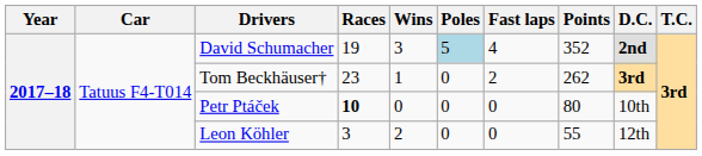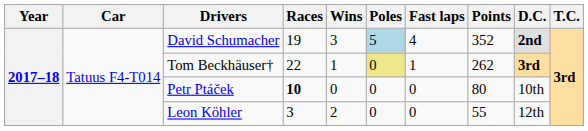Tom Beckhäuser† | Races: 23 -> 22
Tom Beckhäuser† | Poles: no background -> khaki background
Tom Beckhäuser† | Fast laps: 2 -> 1
